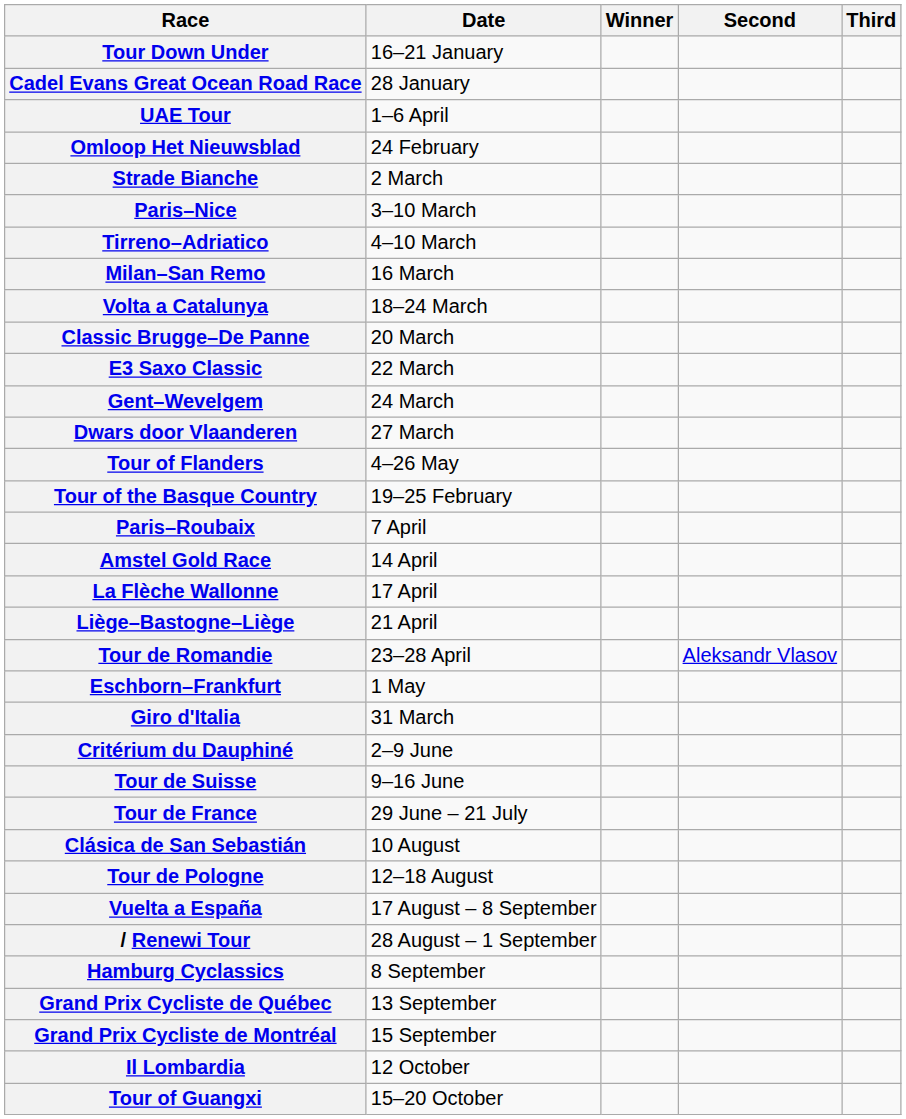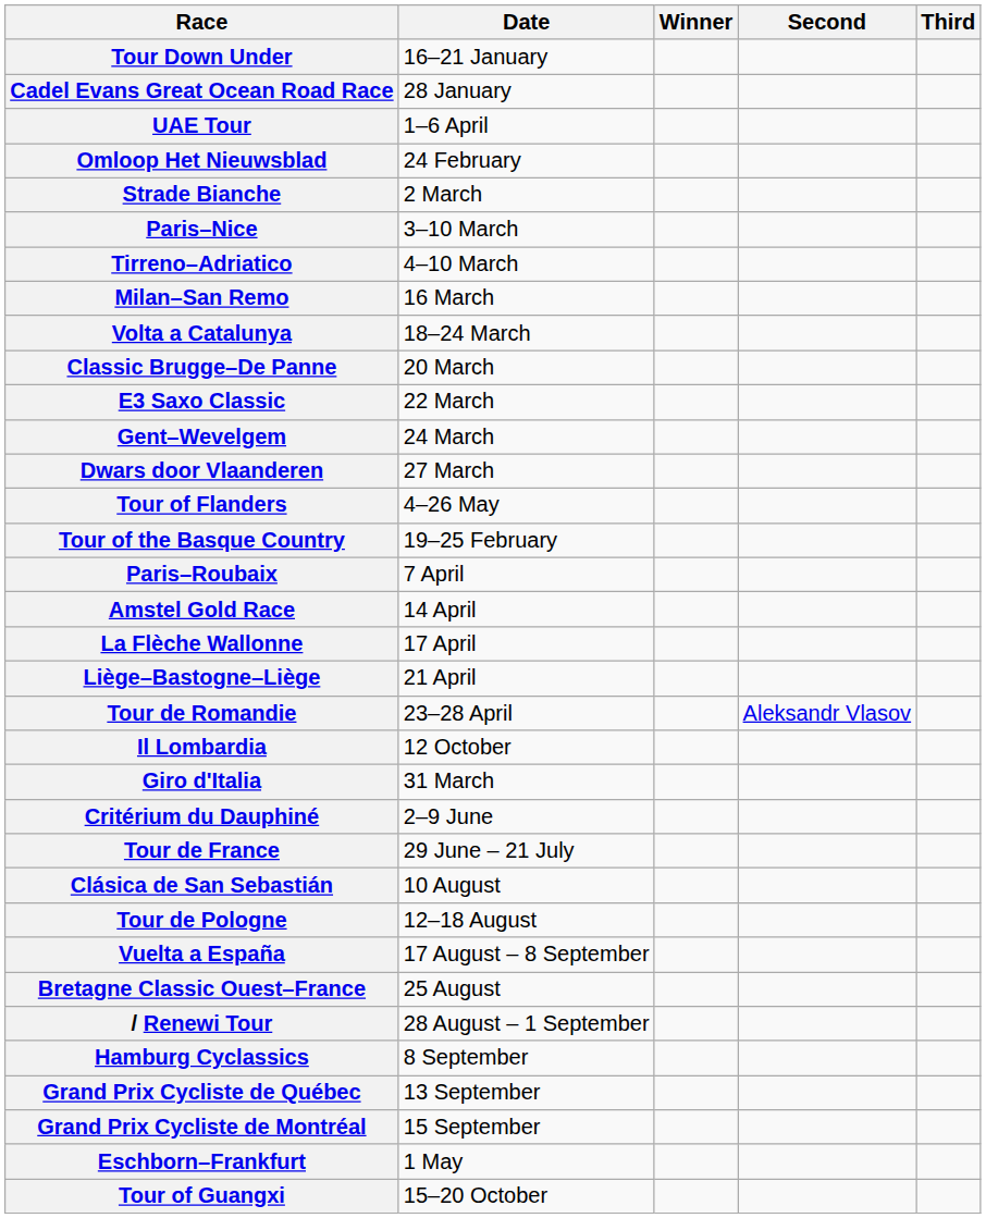rows swapped: Eschborn–Frankfurt <-> Il Lombardia
- row: Tour de Suisse | 9–16 June
+ row: Bretagne Classic Ouest–France | 25 August
